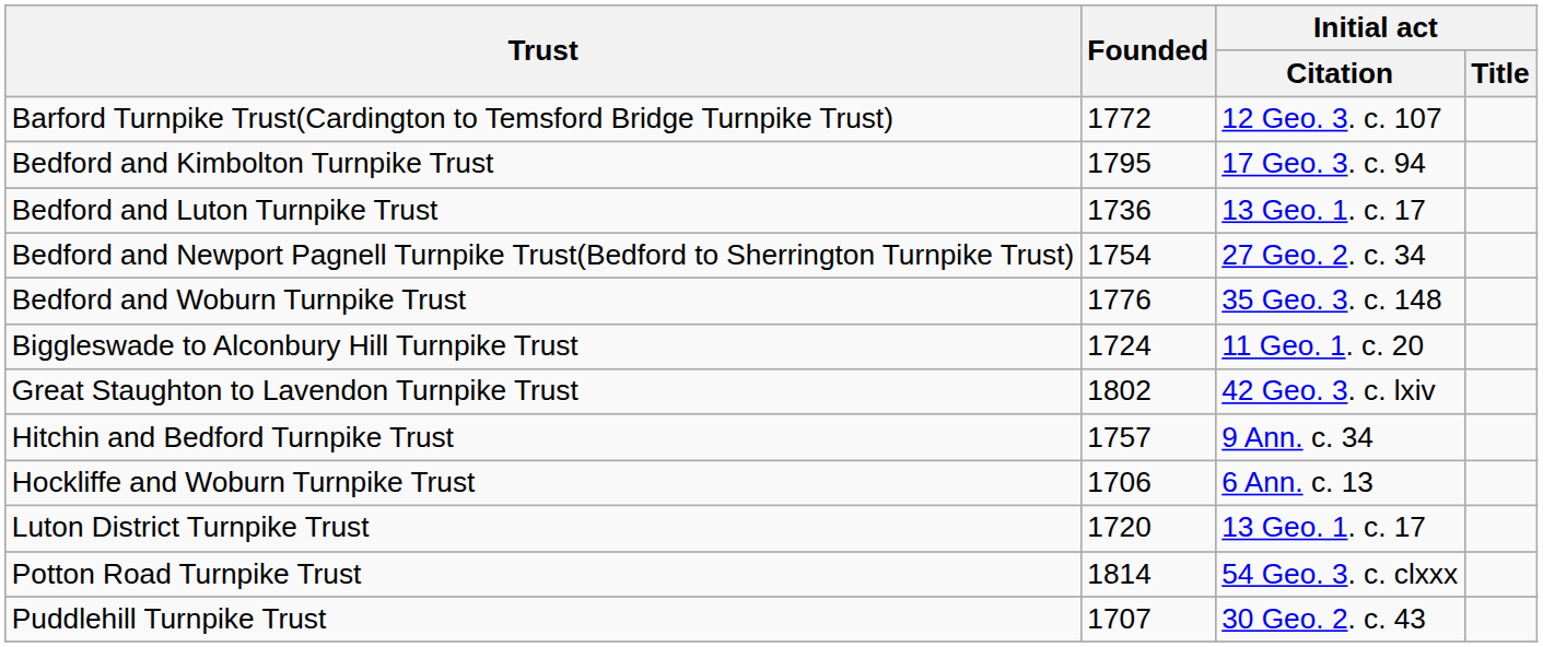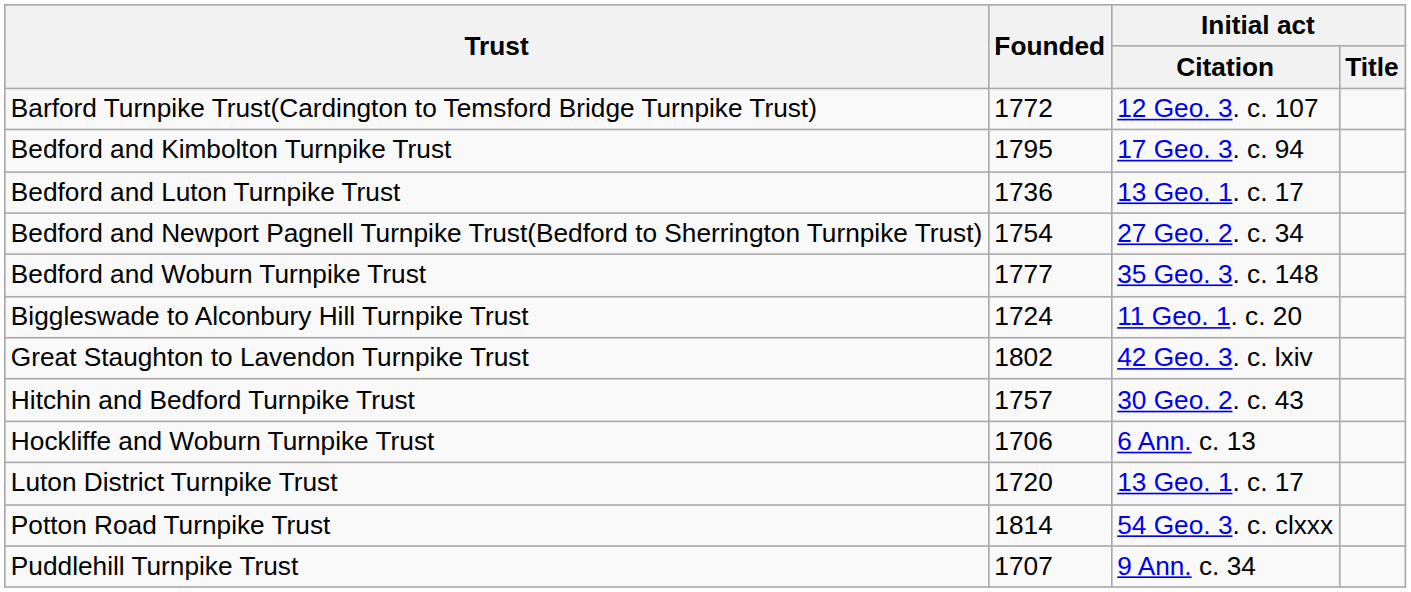Bedford and Woburn Turnpike Trust | Founded: 1776 -> 1777
Hitchin and Bedford Turnpike Trust | Initial act / Citation: 9 Ann. c. 34 -> 30 Geo. 2. c. 43
Puddlehill Turnpike Trust | Initial act / Citation: 30 Geo. 2. c. 43 -> 9 Ann. c. 34
